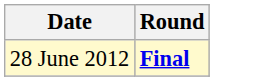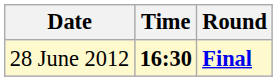+ column: Time | 16:30
